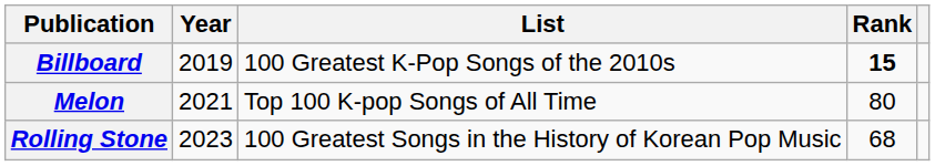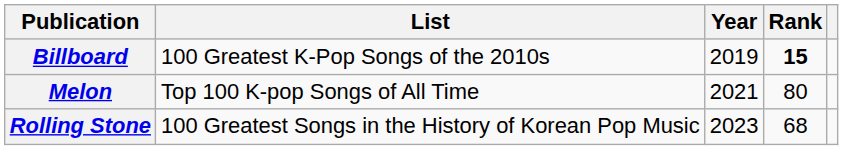columns swapped: Year <-> List
